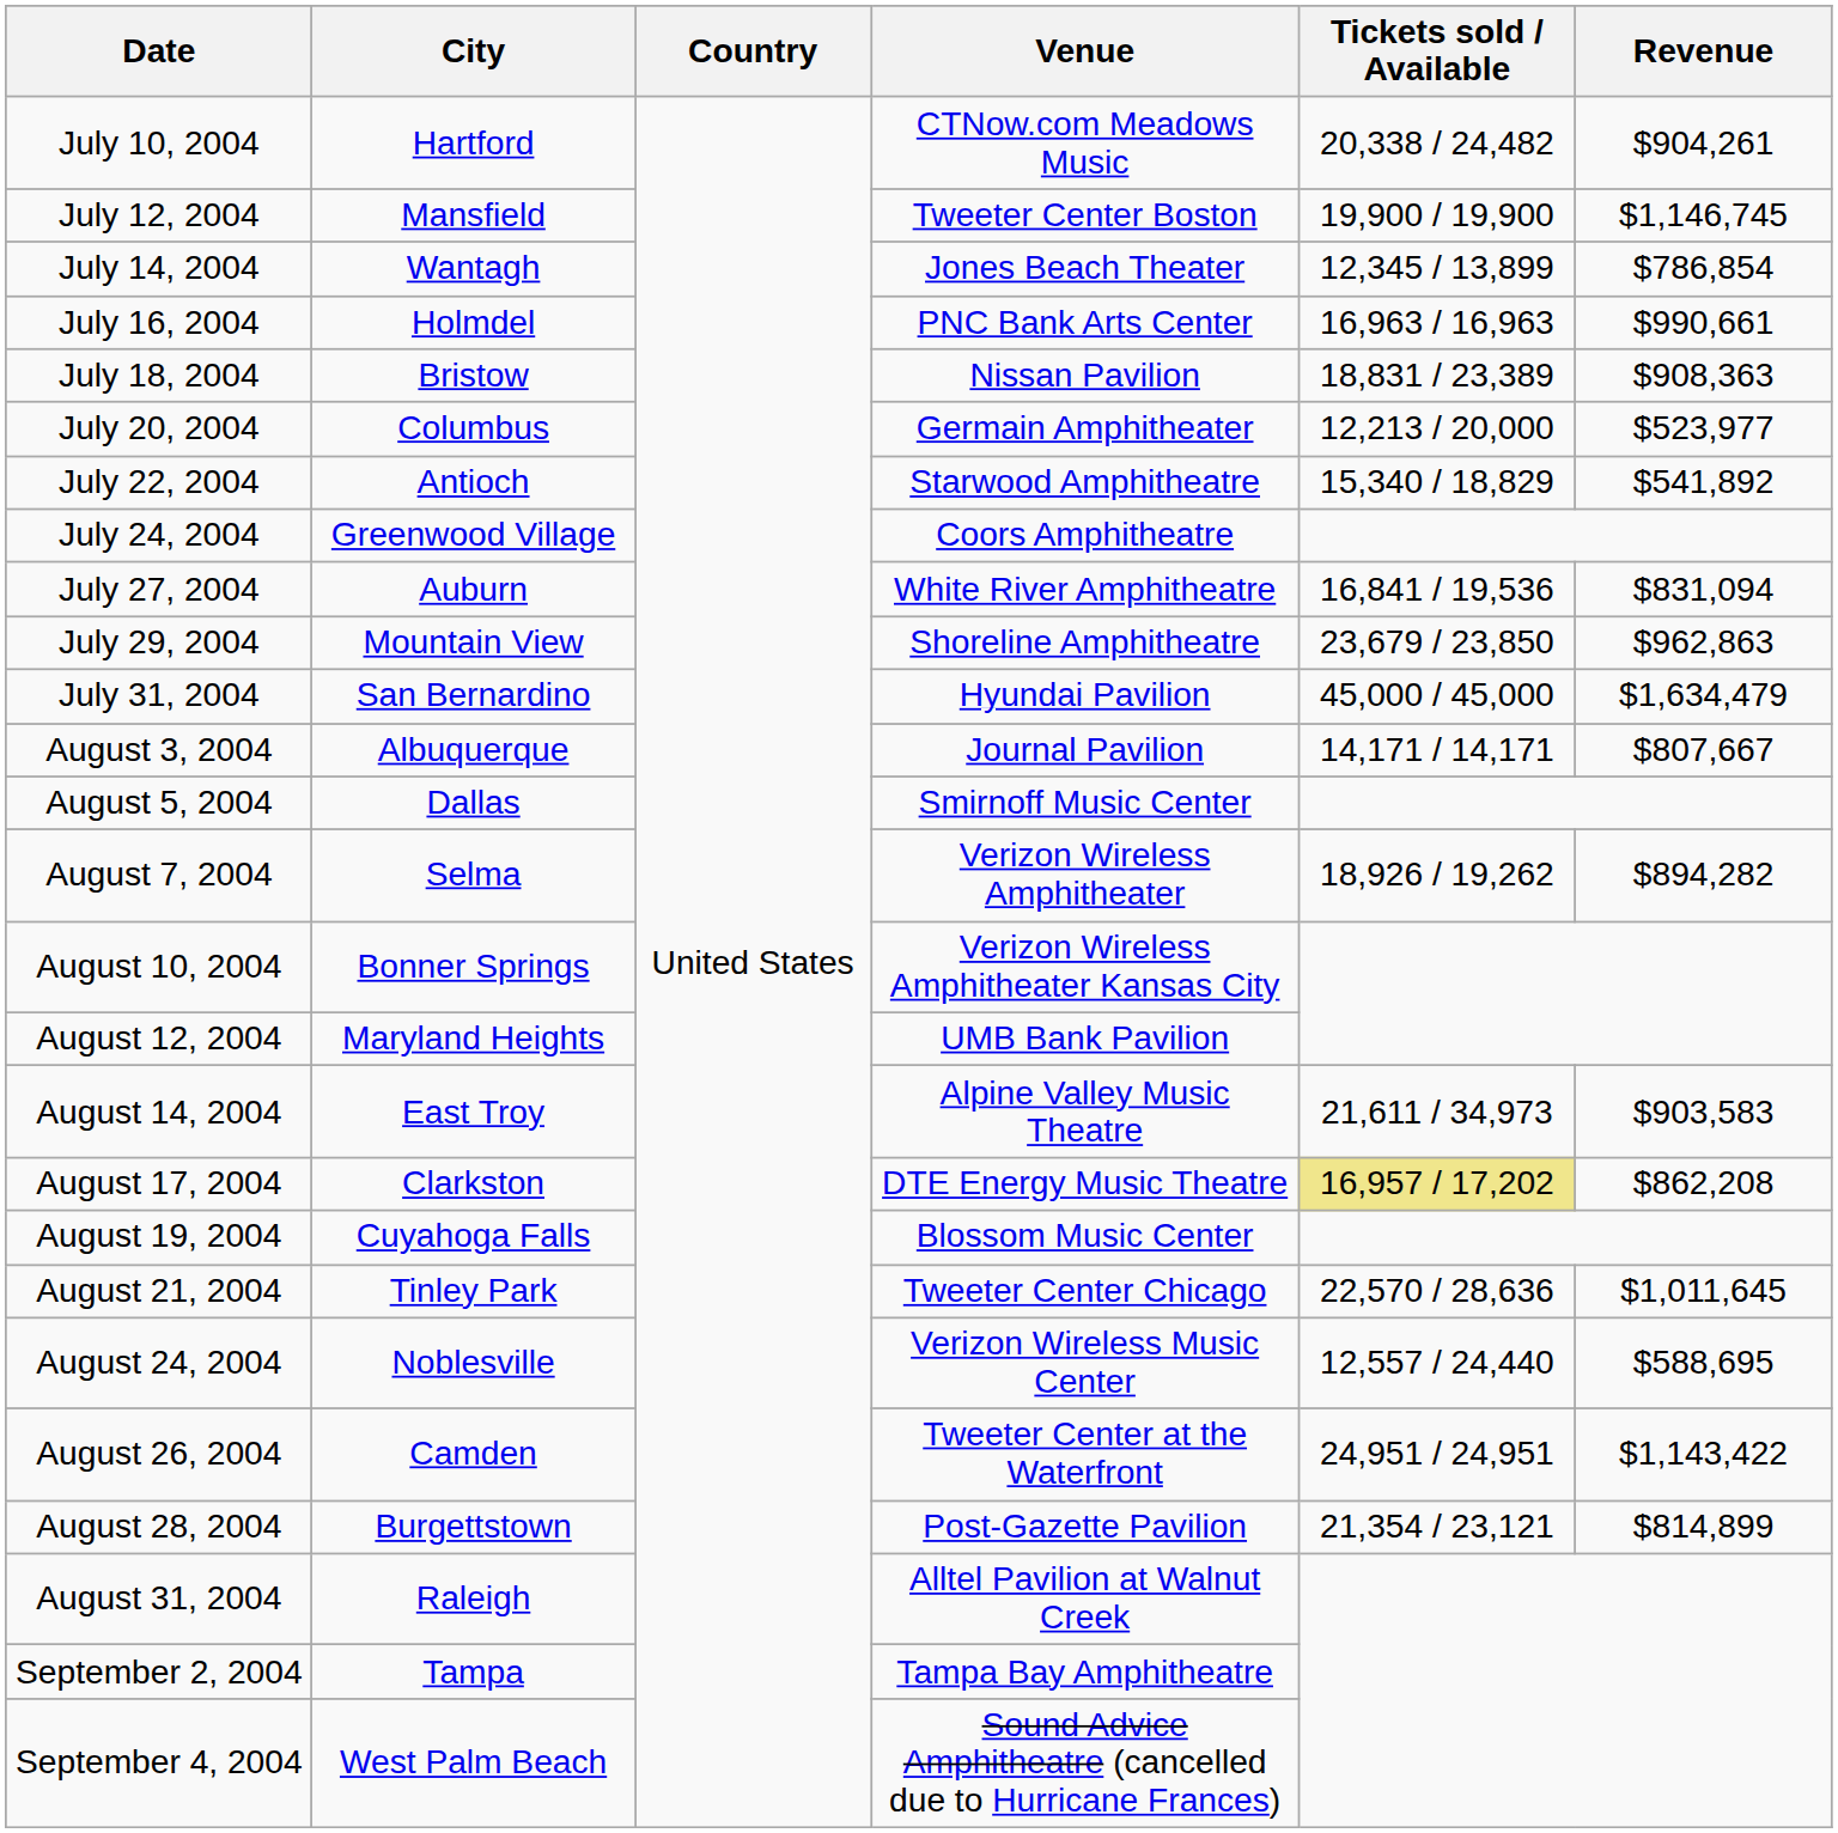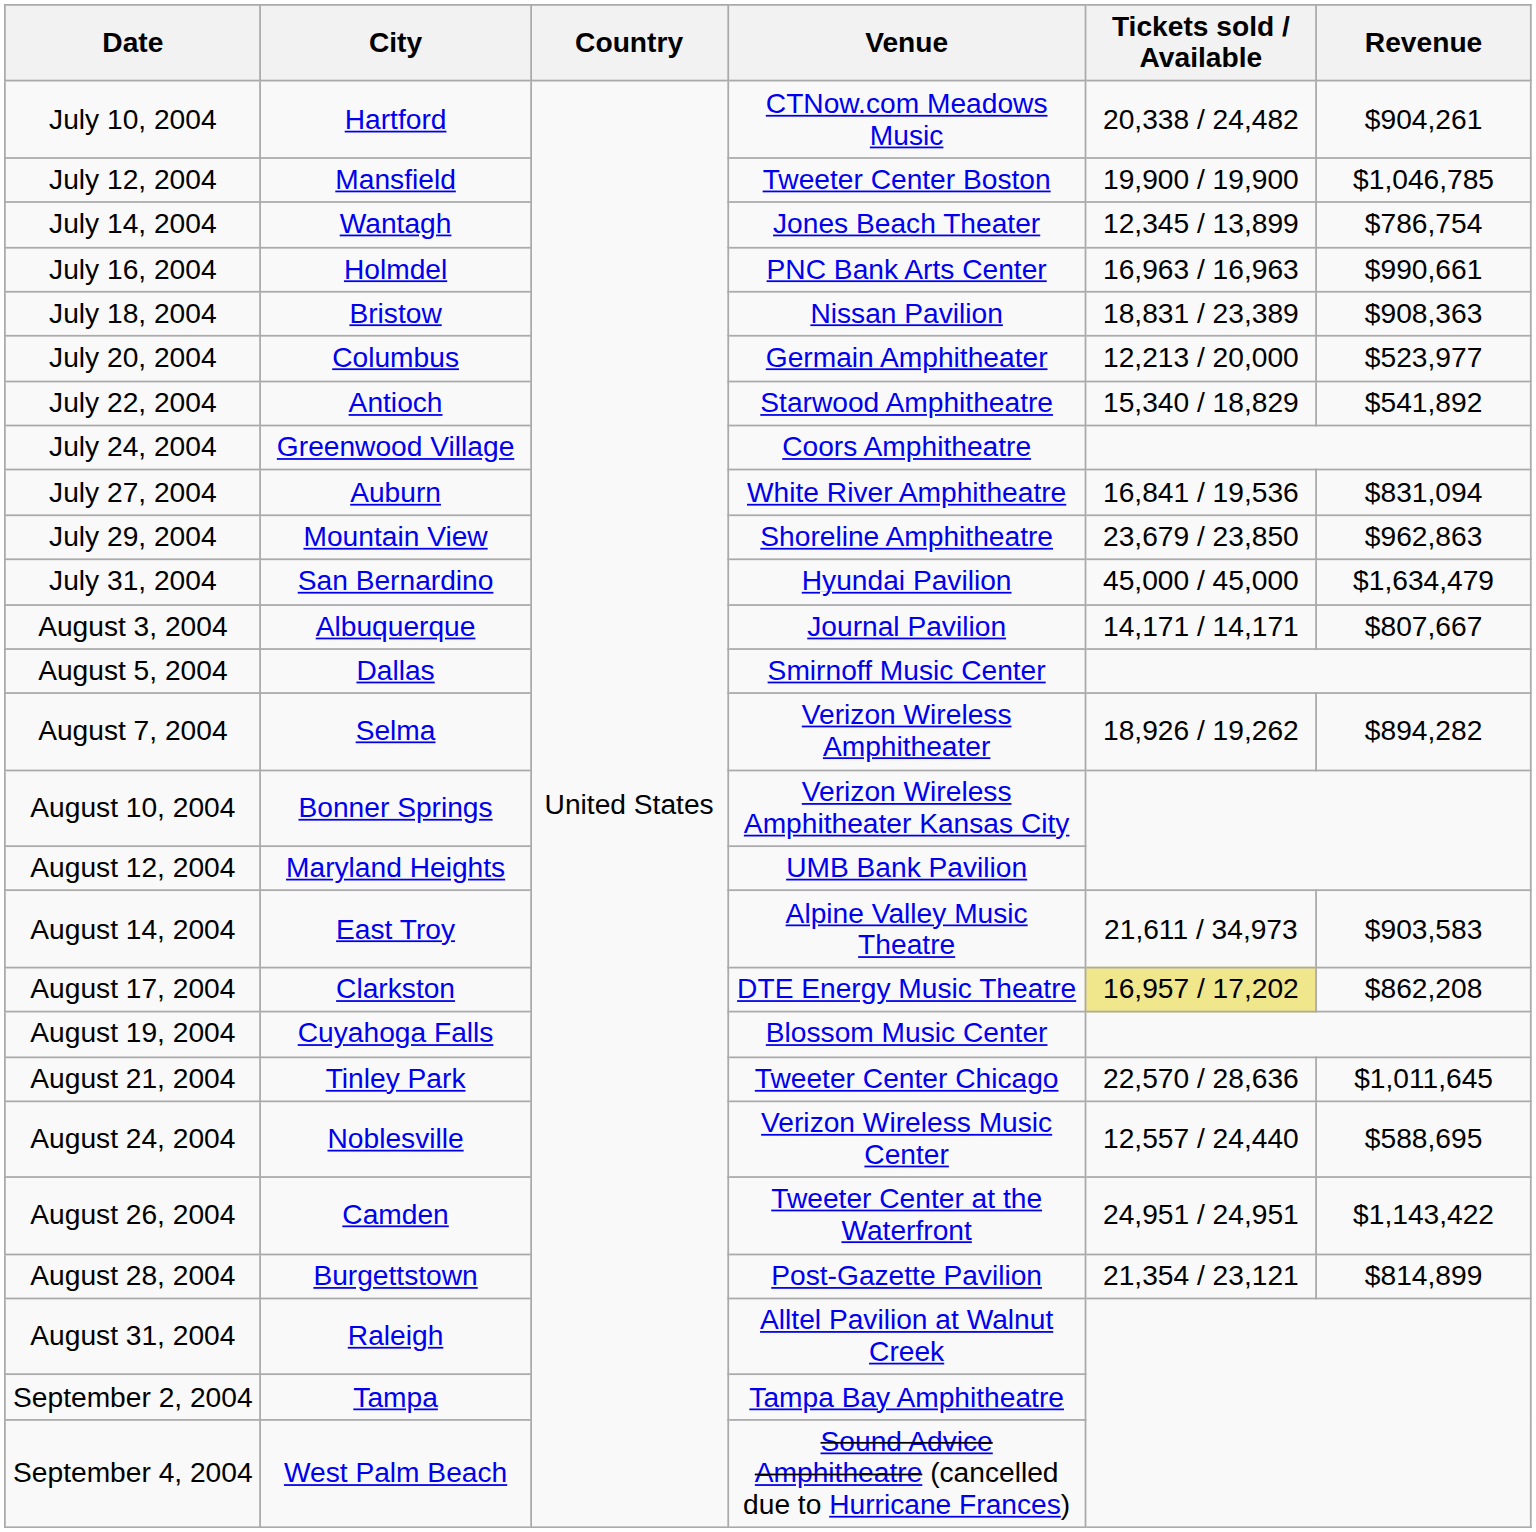July 12, 2004 | Revenue: $1,146,745 -> $1,046,785
July 14, 2004 | Revenue: $786,854 -> $786,754
